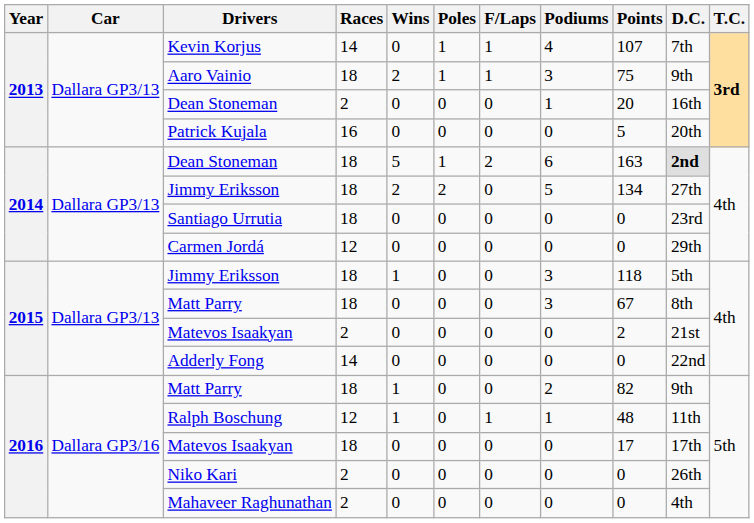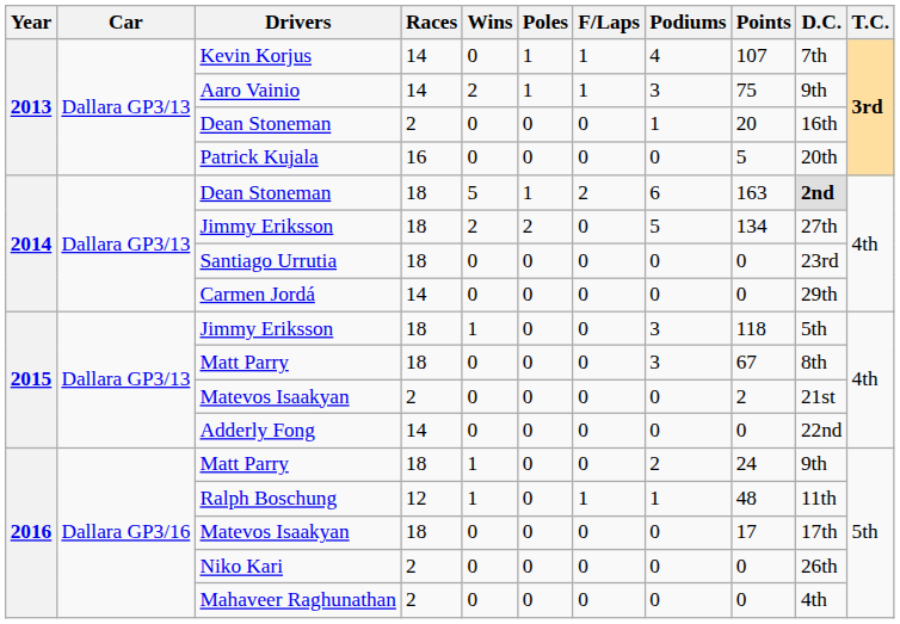Aaro Vainio | Races: 18 -> 14
Carmen Jordá | Races: 12 -> 14
2016 / Matt Parry | Points: 82 -> 24
